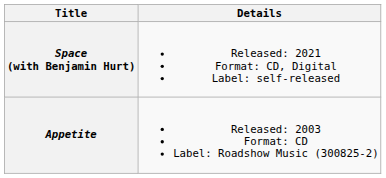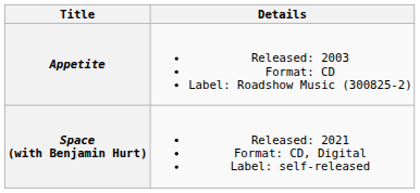rows swapped: Appetite <-> Space (with Benjamin Hurt)
